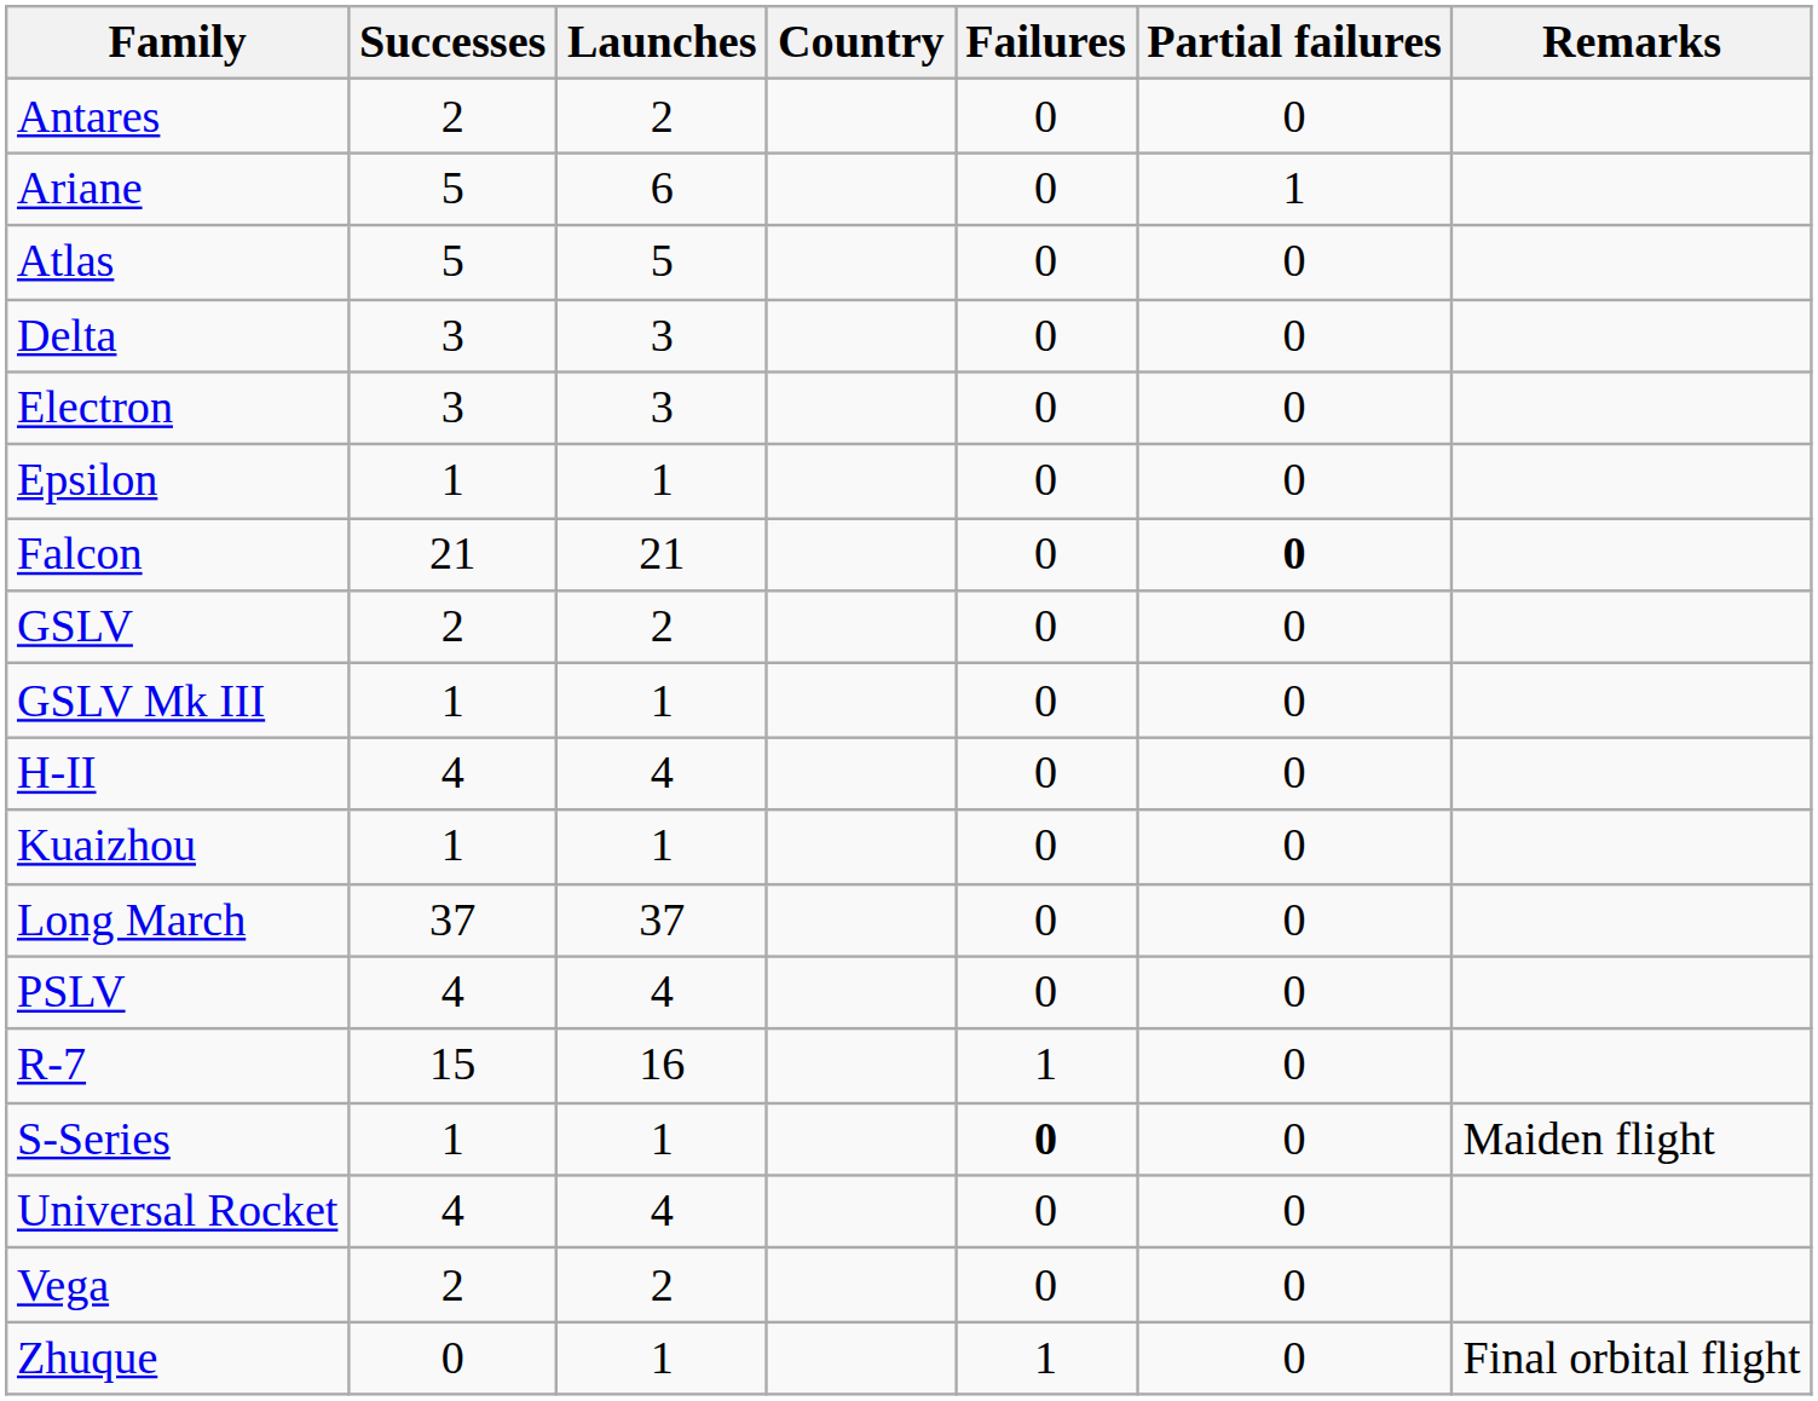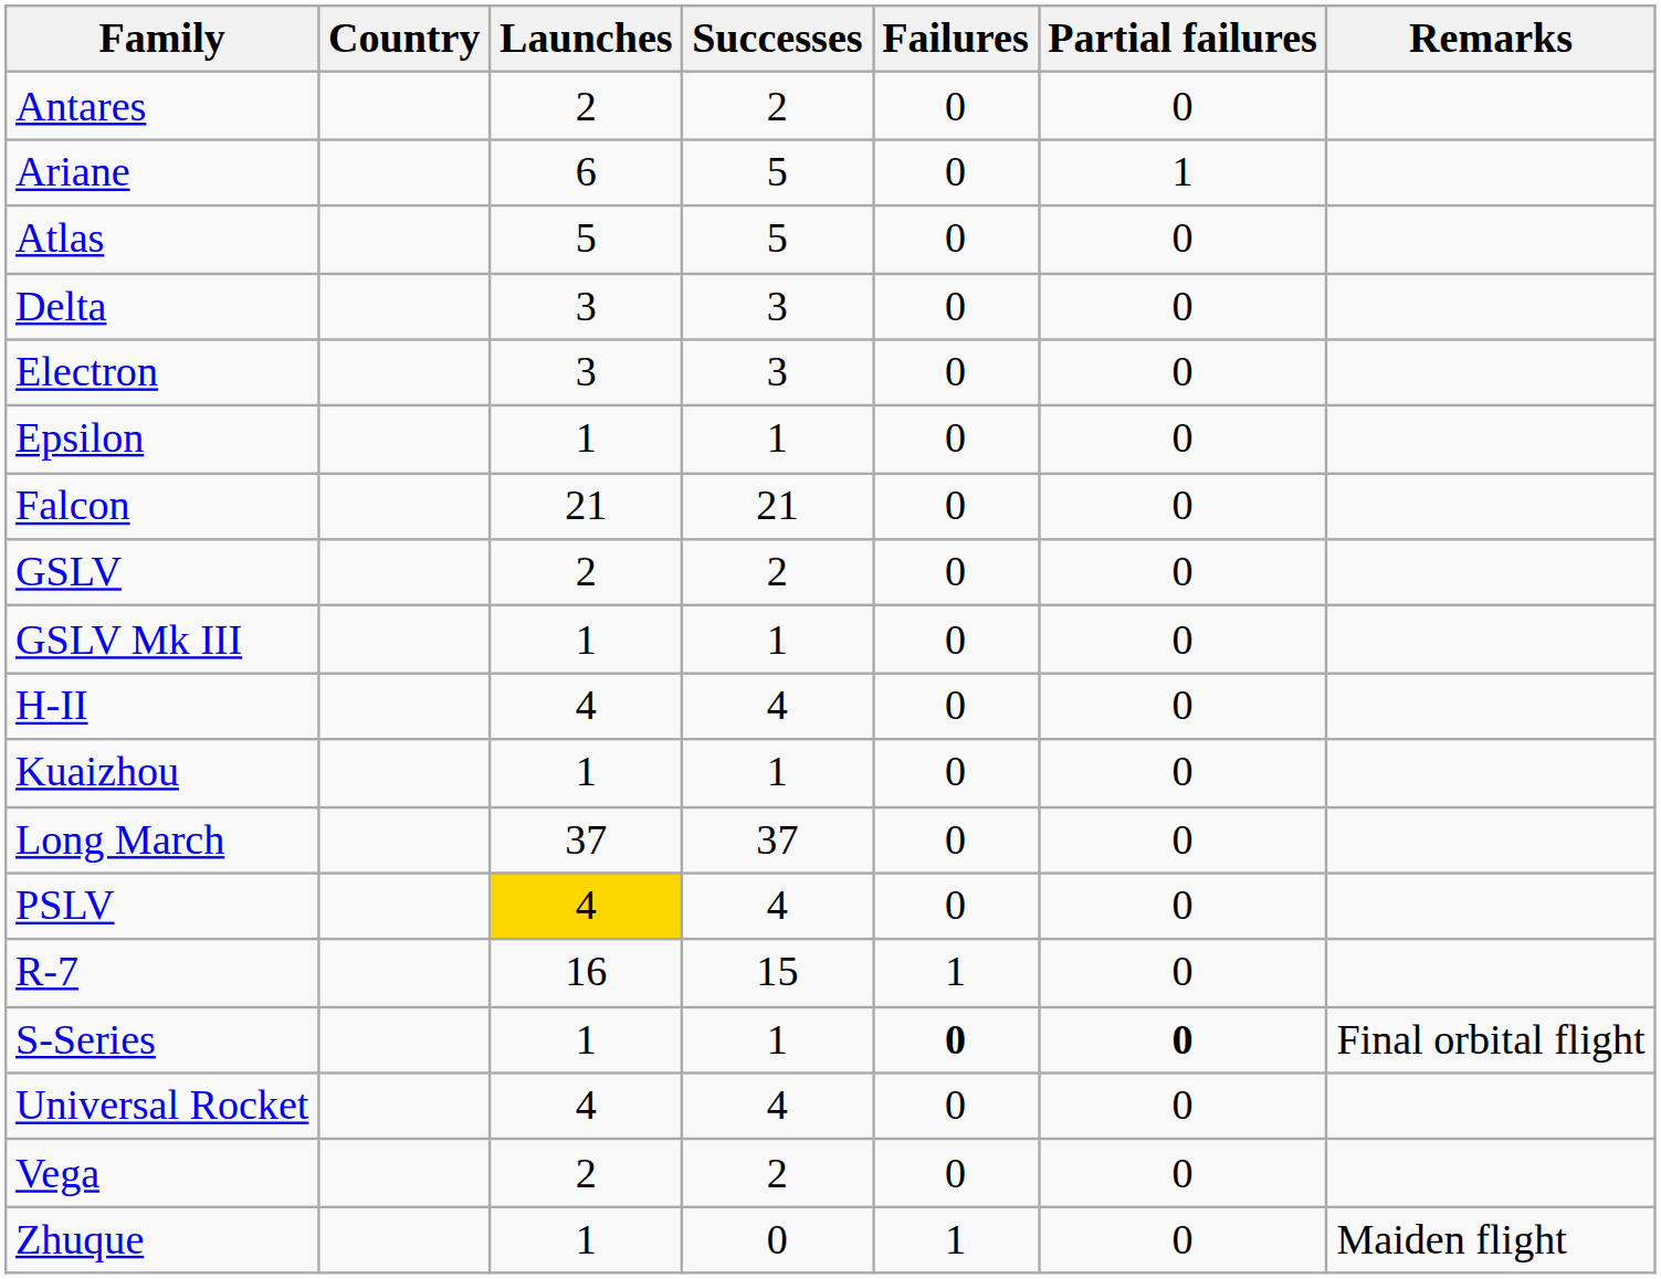columns swapped: Country <-> Successes
Falcon | Partial failures: bold -> normal
PSLV | Launches: no background -> gold background
S-Series | Partial failures: normal -> bold
S-Series | Remarks: Maiden flight -> Final orbital flight
Zhuque | Remarks: Final orbital flight -> Maiden flight
